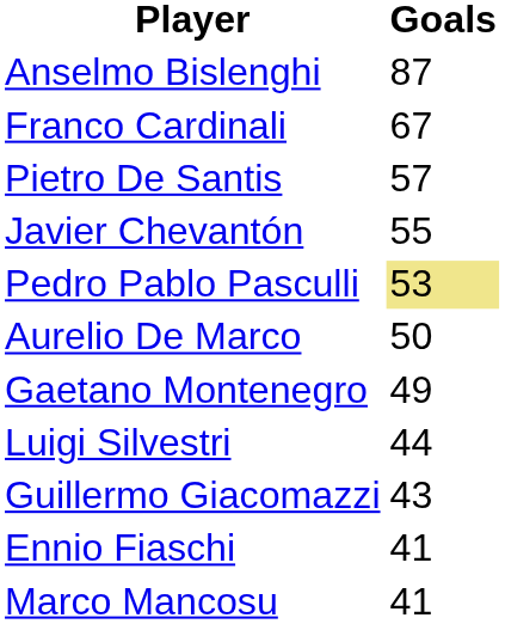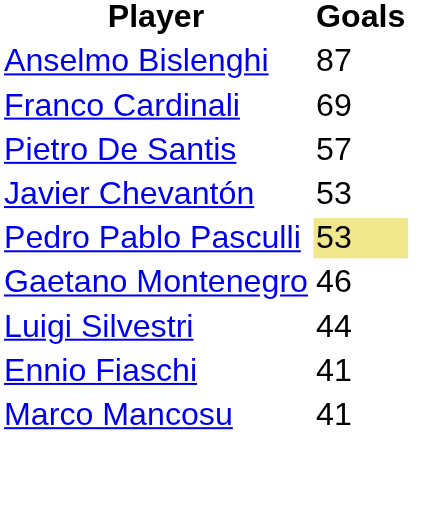Franco Cardinali | Goals: 67 -> 69
Javier Chevantón | Goals: 55 -> 53
- row: Aurelio De Marco | 50
Gaetano Montenegro | Goals: 49 -> 46
- row: Guillermo Giacomazzi | 43
